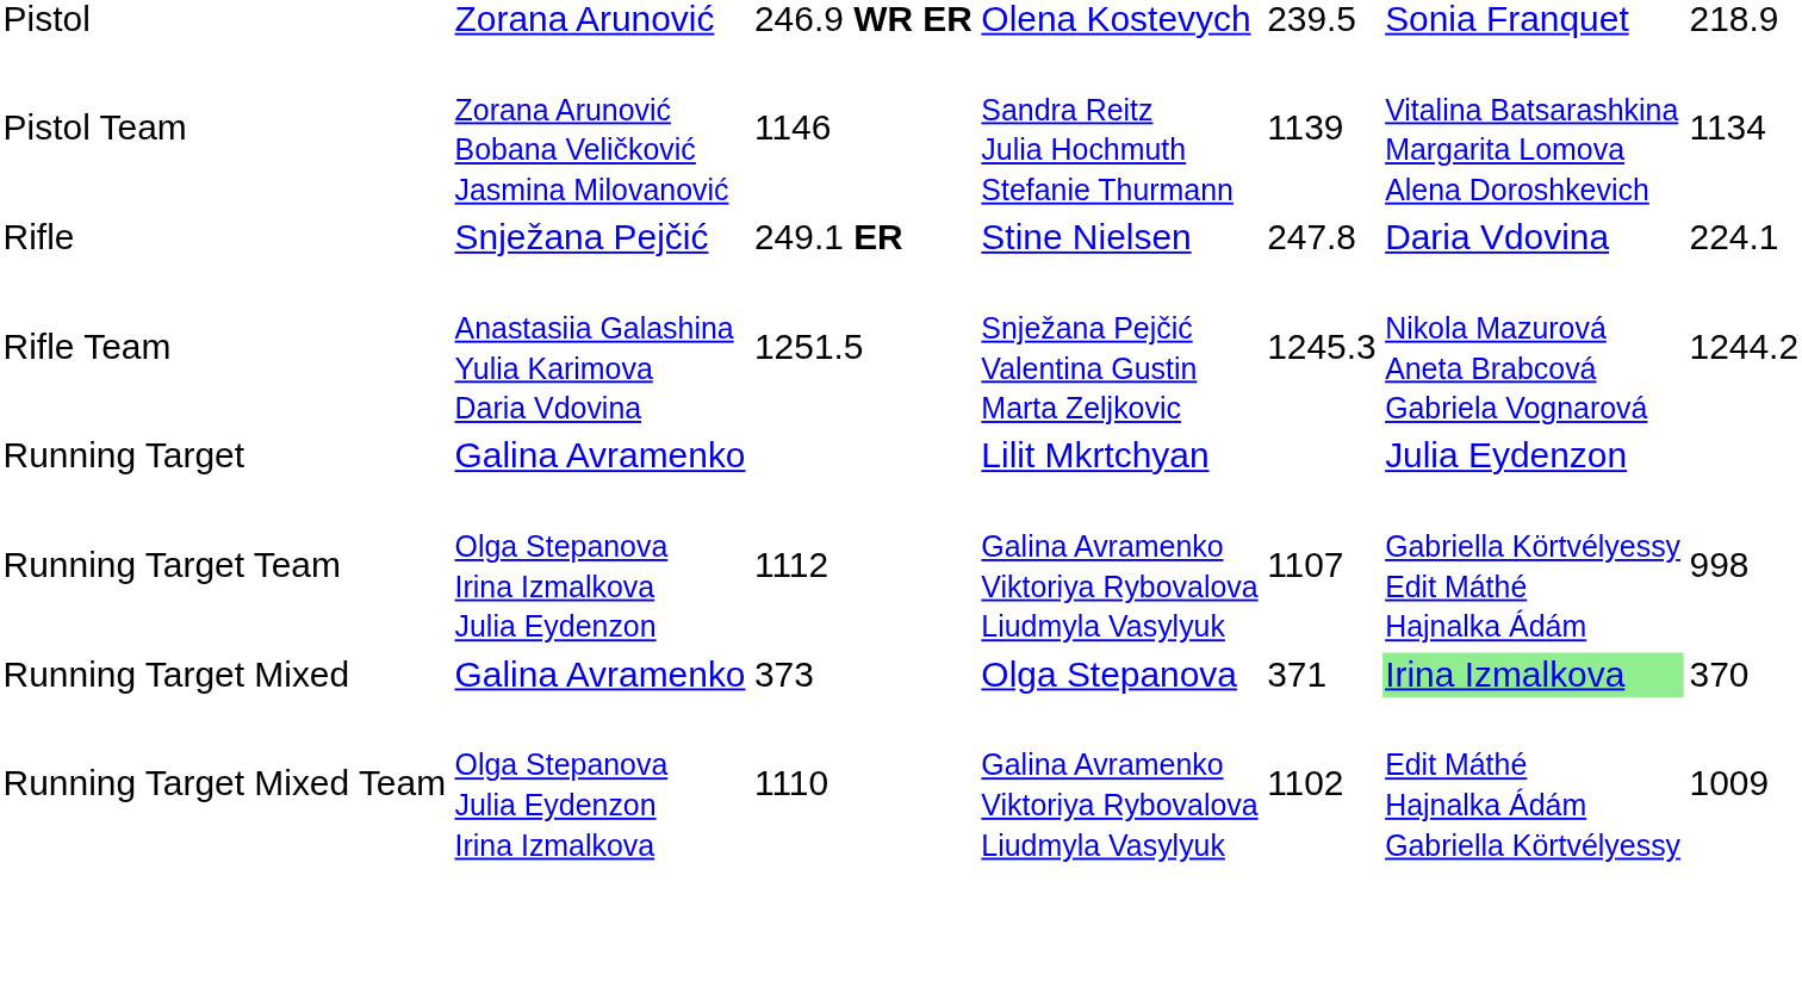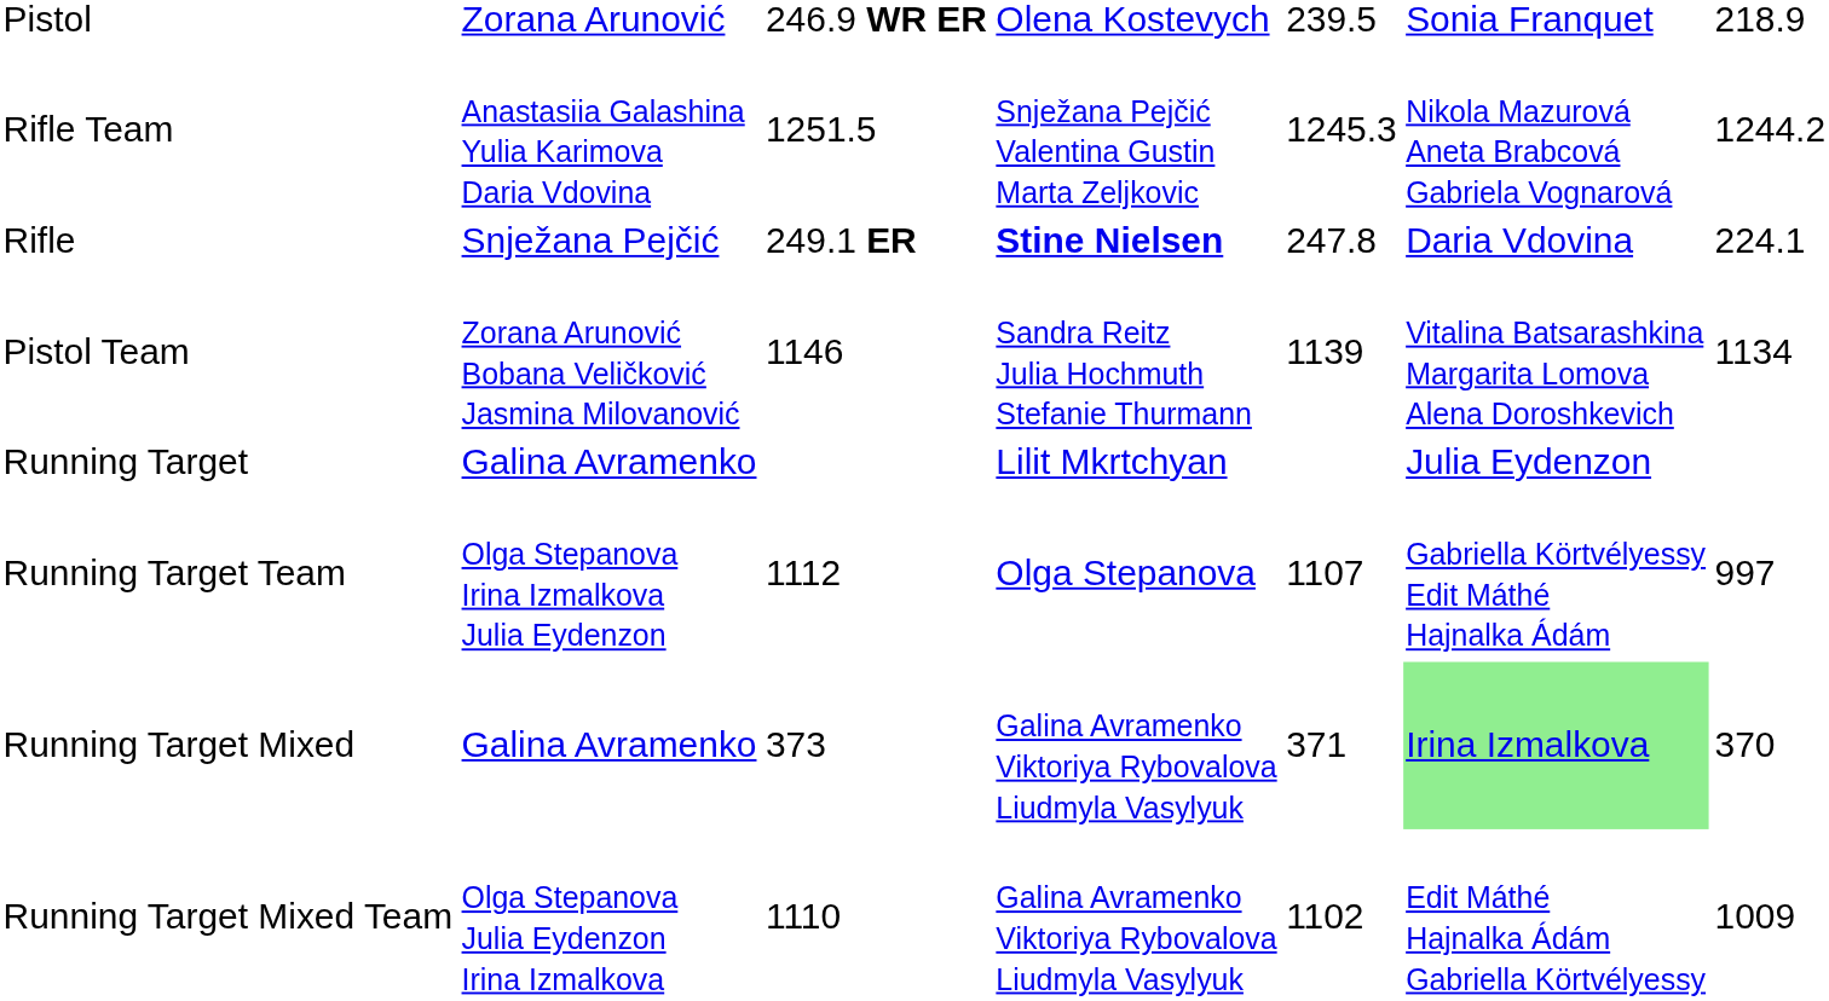rows swapped: Pistol Team <-> Rifle Team
Rifle | column 4: normal -> bold
Running Target Team | column 4: Galina Avramenko Viktoriya Rybovalova Liudmyla Vasylyuk -> Olga Stepanova
Running Target Team | column 7: 998 -> 997
Running Target Mixed | column 4: Olga Stepanova -> Galina Avramenko Viktoriya Rybovalova Liudmyla Vasylyuk
